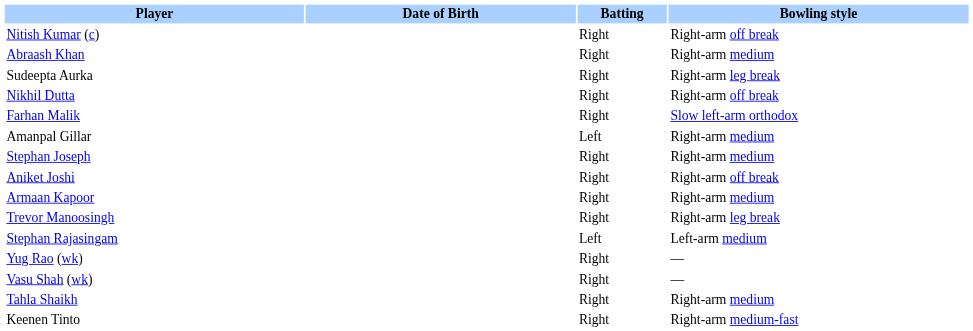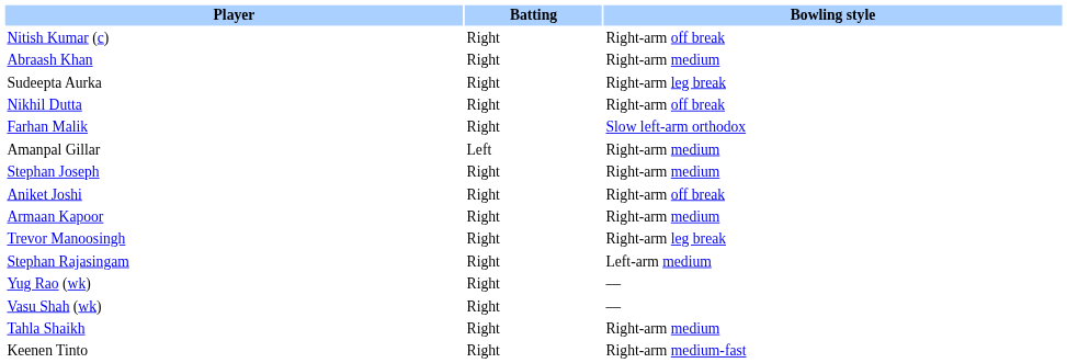- column: Date of Birth
Stephan Rajasingam | Batting: Left -> Right
